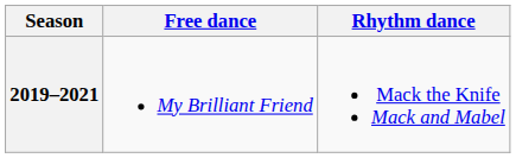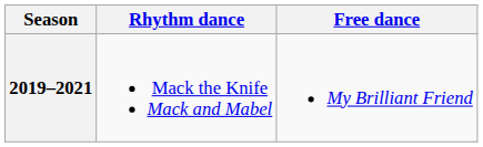columns swapped: Rhythm dance <-> Free dance
